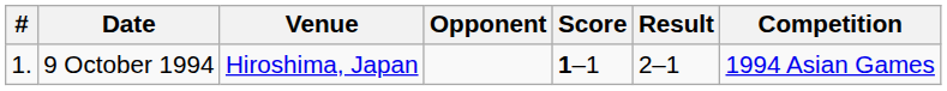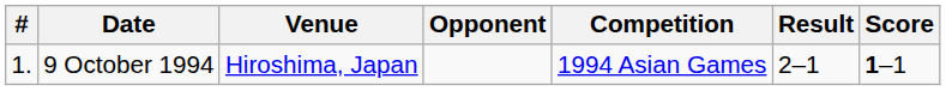columns swapped: Score <-> Competition
